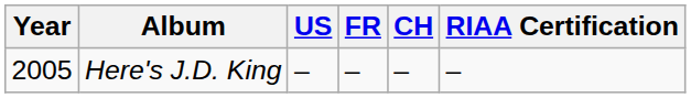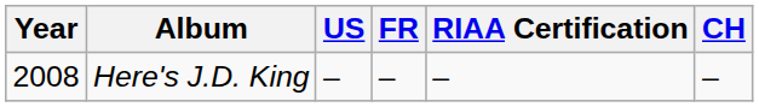columns swapped: CH <-> RIAA Certification
Here's J.D. King | Year: 2005 -> 2008
